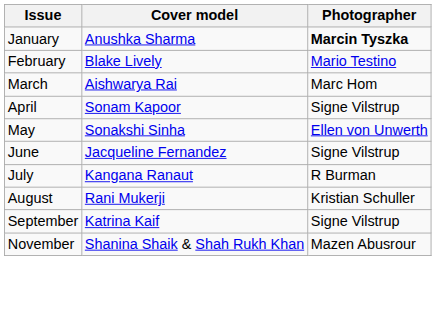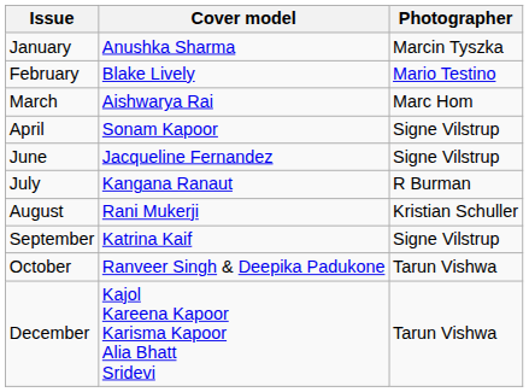January | Photographer: bold -> normal
- row: May | Sonakshi Sinha | Ellen von Unwerth
+ row: October | Ranveer Singh & Deepika Padukone | Tarun Vishwa
- row: November | Shanina Shaik & Shah Rukh Khan | Mazen Abusrour
+ row: December | Kajol Kareena Kapoor Karisma Kapoor Alia Bhatt Sridevi | Tarun Vishwa
